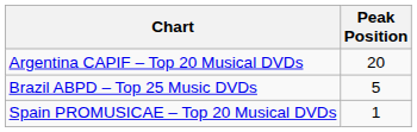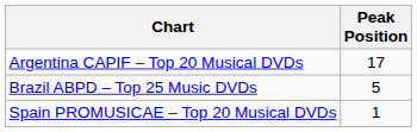Argentina CAPIF – Top 20 Musical DVDs | Peak Position: 20 -> 17
